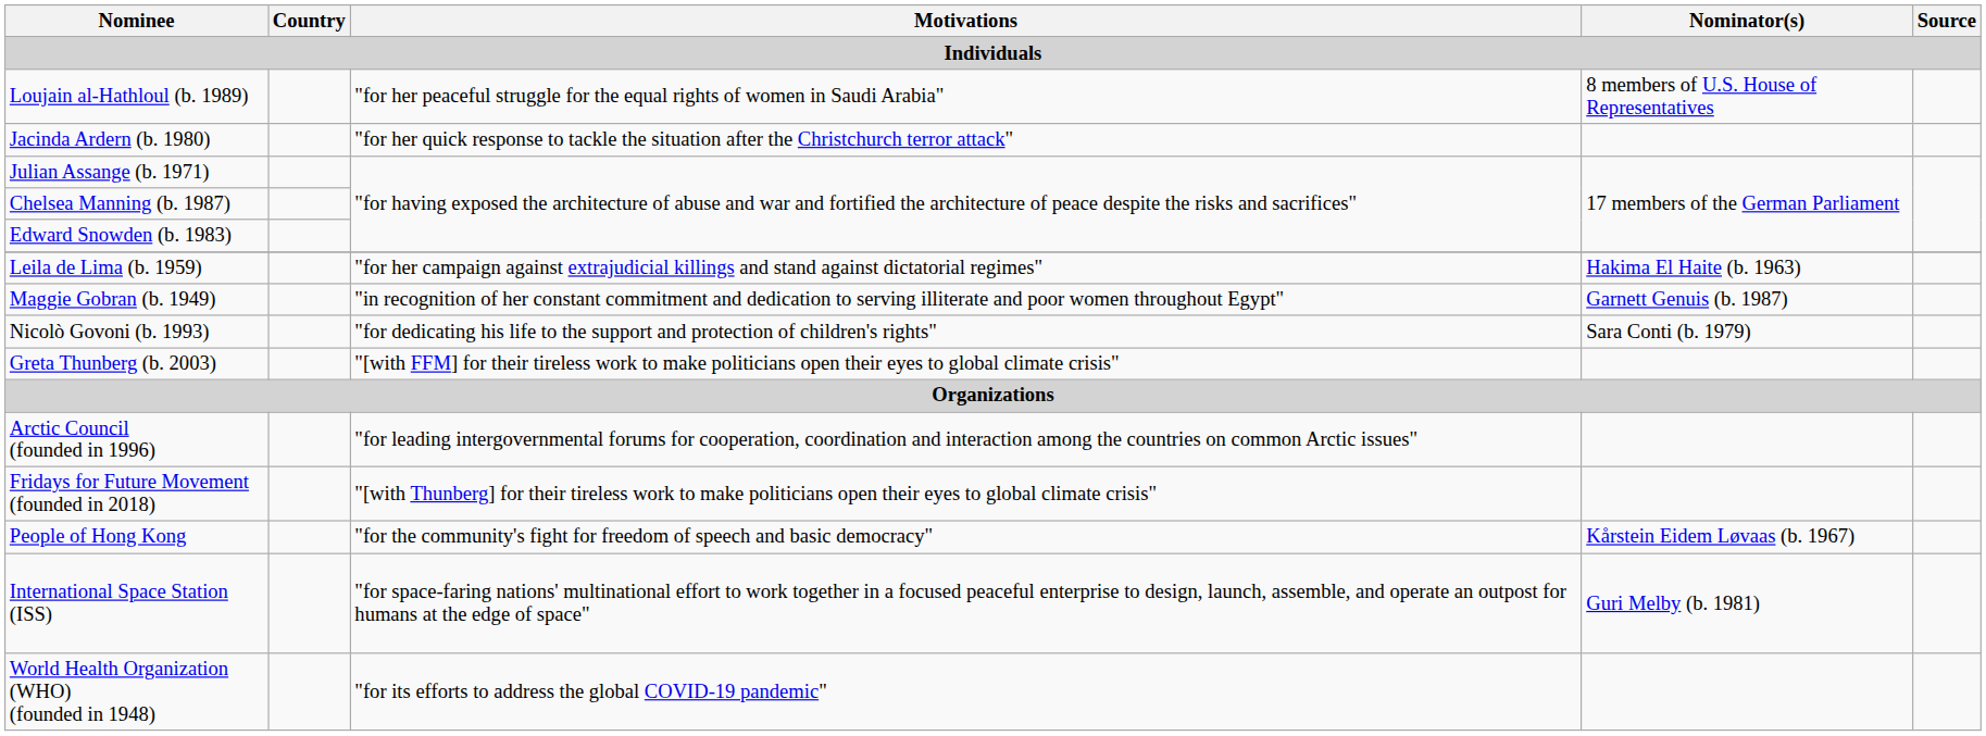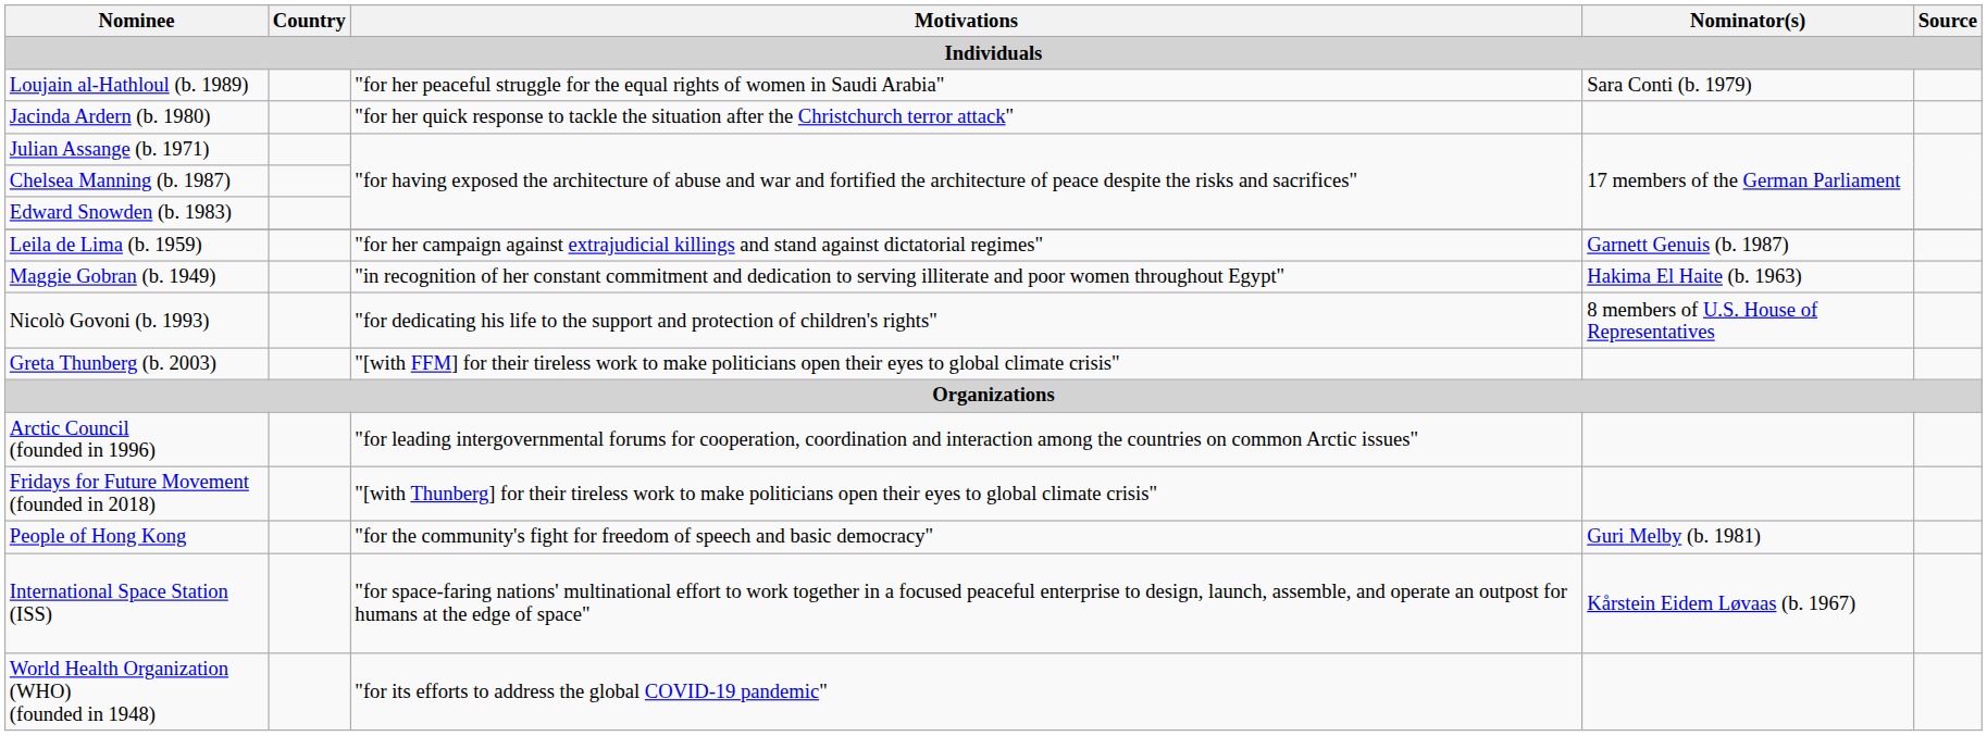Loujain al-Hathloul (b. 1989) | Nominator(s): 8 members of U.S. House of Representatives -> Sara Conti (b. 1979)
Leila de Lima (b. 1959) | Nominator(s): Hakima El Haite (b. 1963) -> Garnett Genuis (b. 1987)
Maggie Gobran (b. 1949) | Nominator(s): Garnett Genuis (b. 1987) -> Hakima El Haite (b. 1963)
Nicolò Govoni (b. 1993) | Nominator(s): Sara Conti (b. 1979) -> 8 members of U.S. House of Representatives
People of Hong Kong | Nominator(s): Kårstein Eidem Løvaas (b. 1967) -> Guri Melby (b. 1981)
International Space Station (ISS) | Nominator(s): Guri Melby (b. 1981) -> Kårstein Eidem Løvaas (b. 1967)
